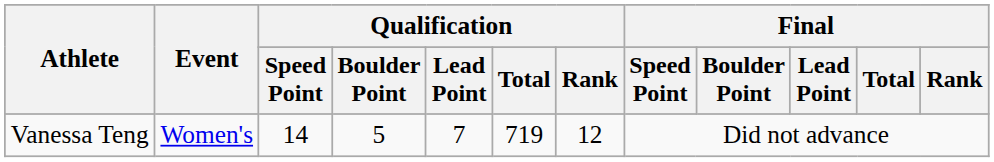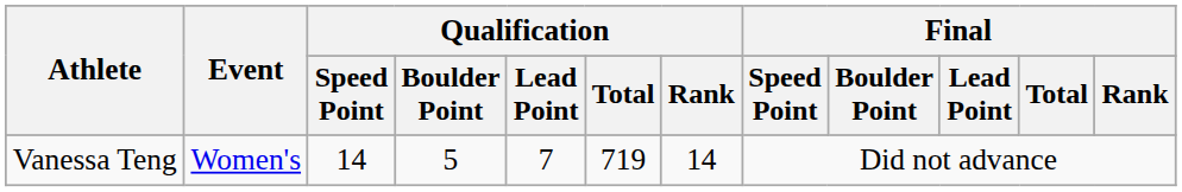Vanessa Teng | Qualification / Rank: 12 -> 14
